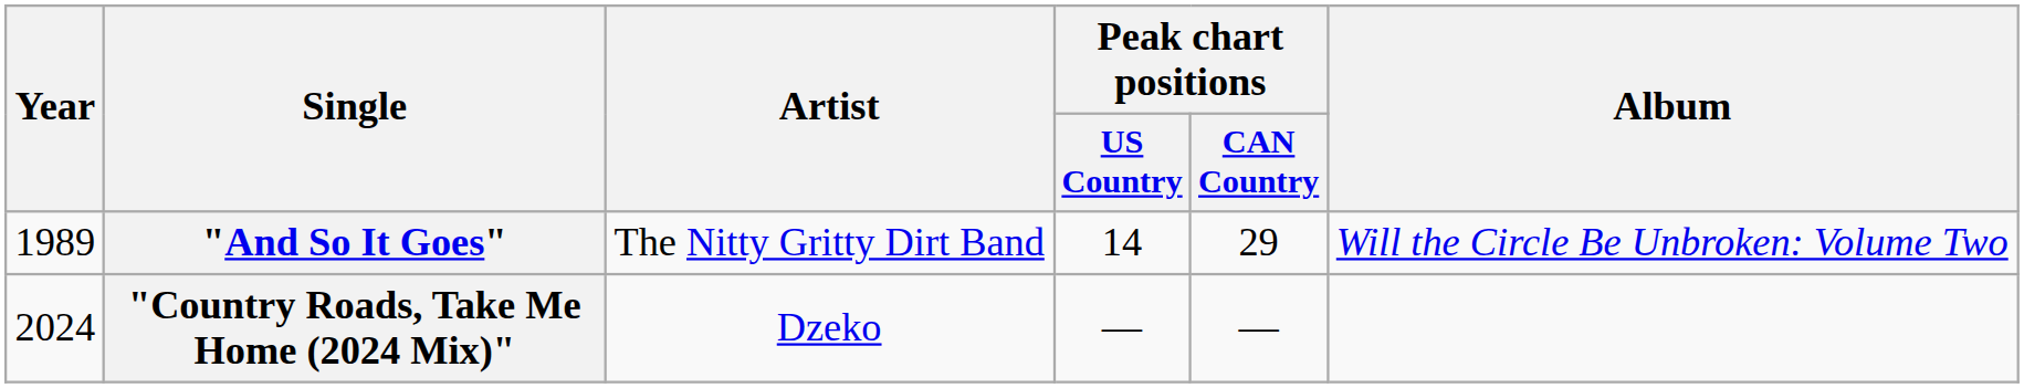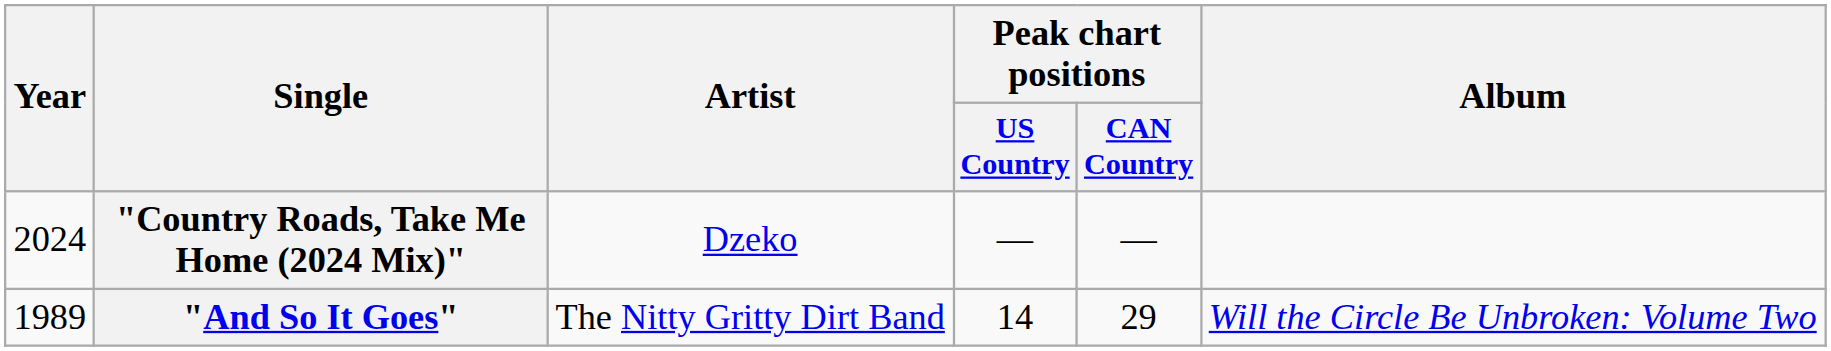rows swapped: "And So It Goes" <-> "Country Roads, Take Me Home (2024 Mix)"
